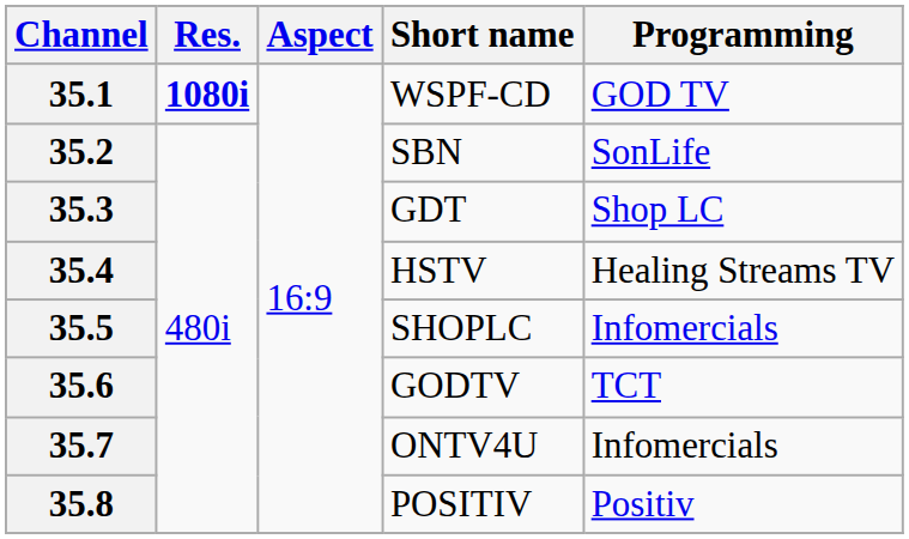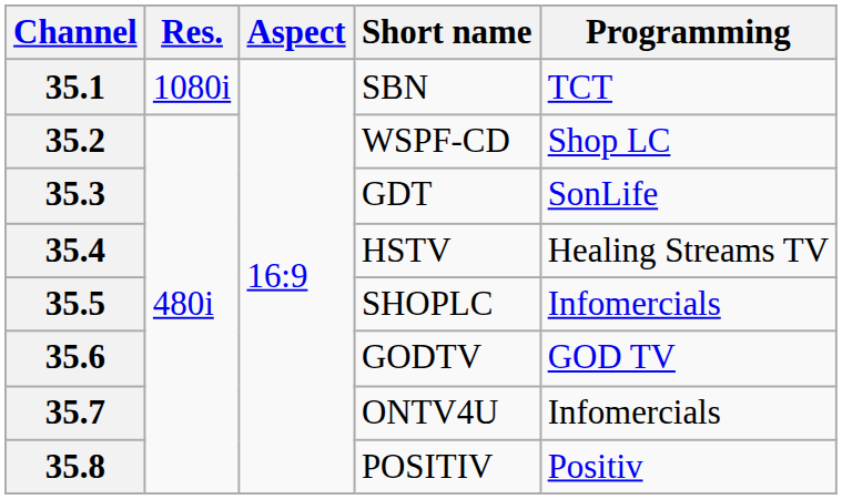35.1 | Res.: bold -> normal
35.1 | Short name: WSPF-CD -> SBN
35.1 | Programming: GOD TV -> TCT
35.2 | Short name: SBN -> WSPF-CD
35.2 | Programming: SonLife -> Shop LC
35.3 | Programming: Shop LC -> SonLife
35.6 | Programming: TCT -> GOD TV
